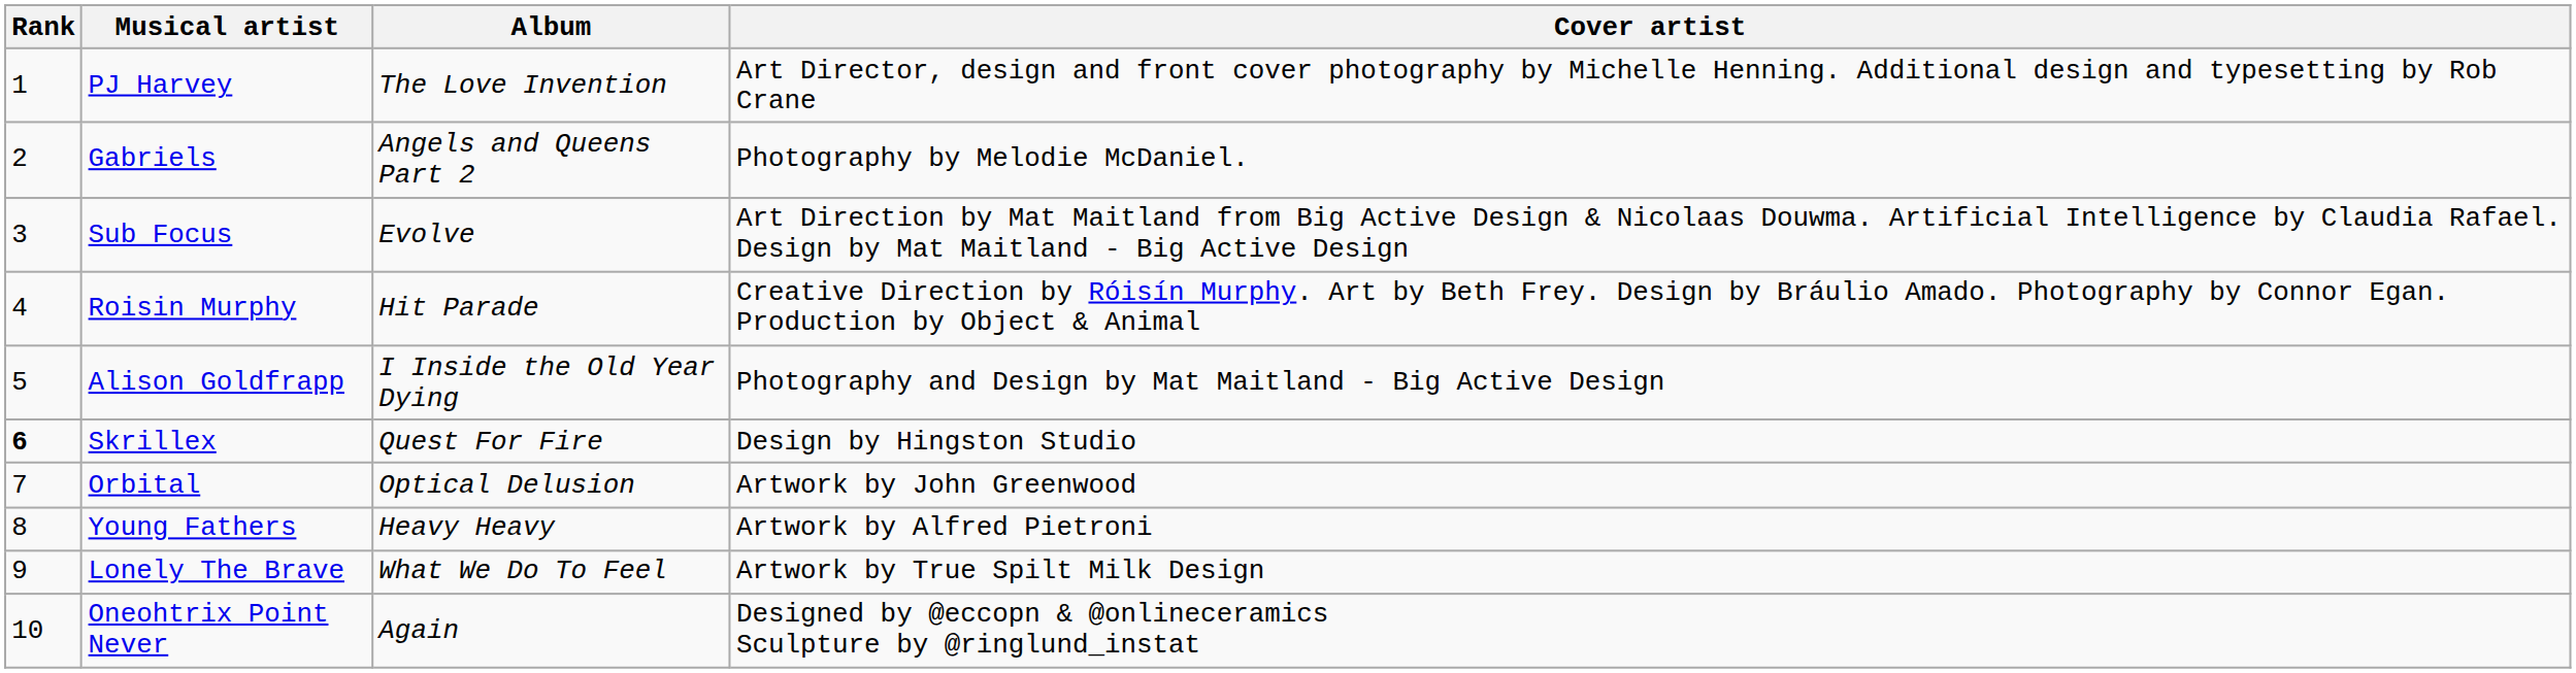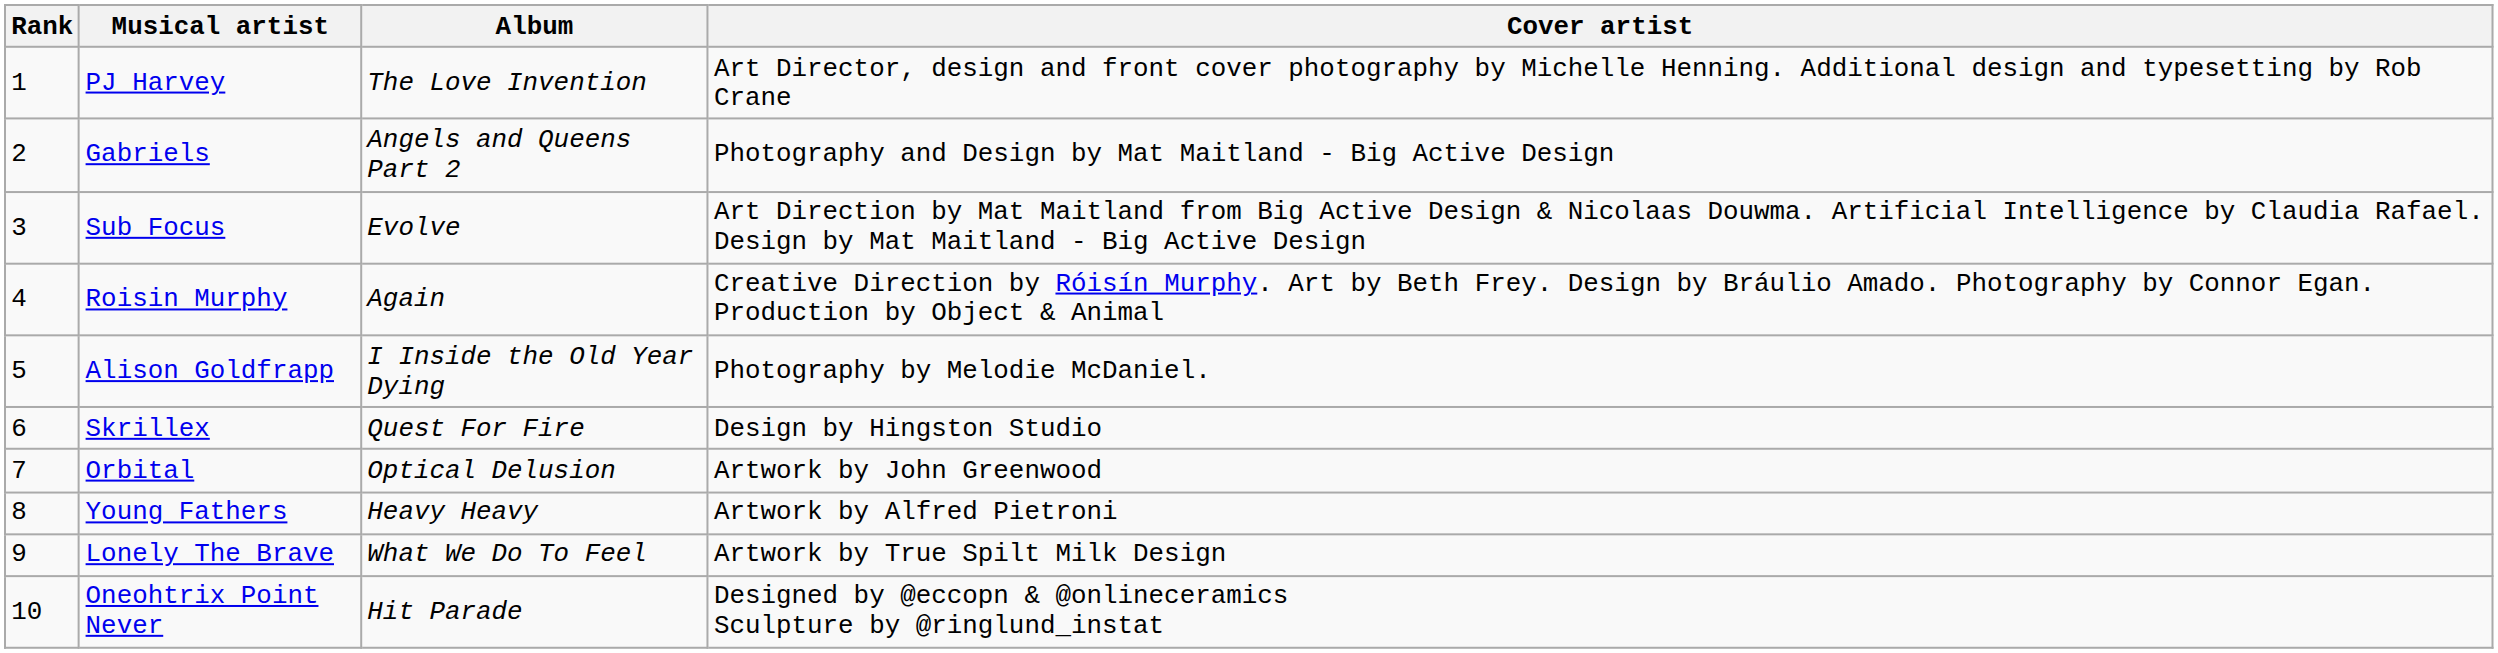Gabriels | Cover artist: Photography by Melodie McDaniel. -> Photography and Design by Mat Maitland - Big Active Design
Roisin Murphy | Album: Hit Parade -> Again
Alison Goldfrapp | Cover artist: Photography and Design by Mat Maitland - Big Active Design -> Photography by Melodie McDaniel.
Skrillex | Rank: bold -> normal
Oneohtrix Point Never | Album: Again -> Hit Parade
